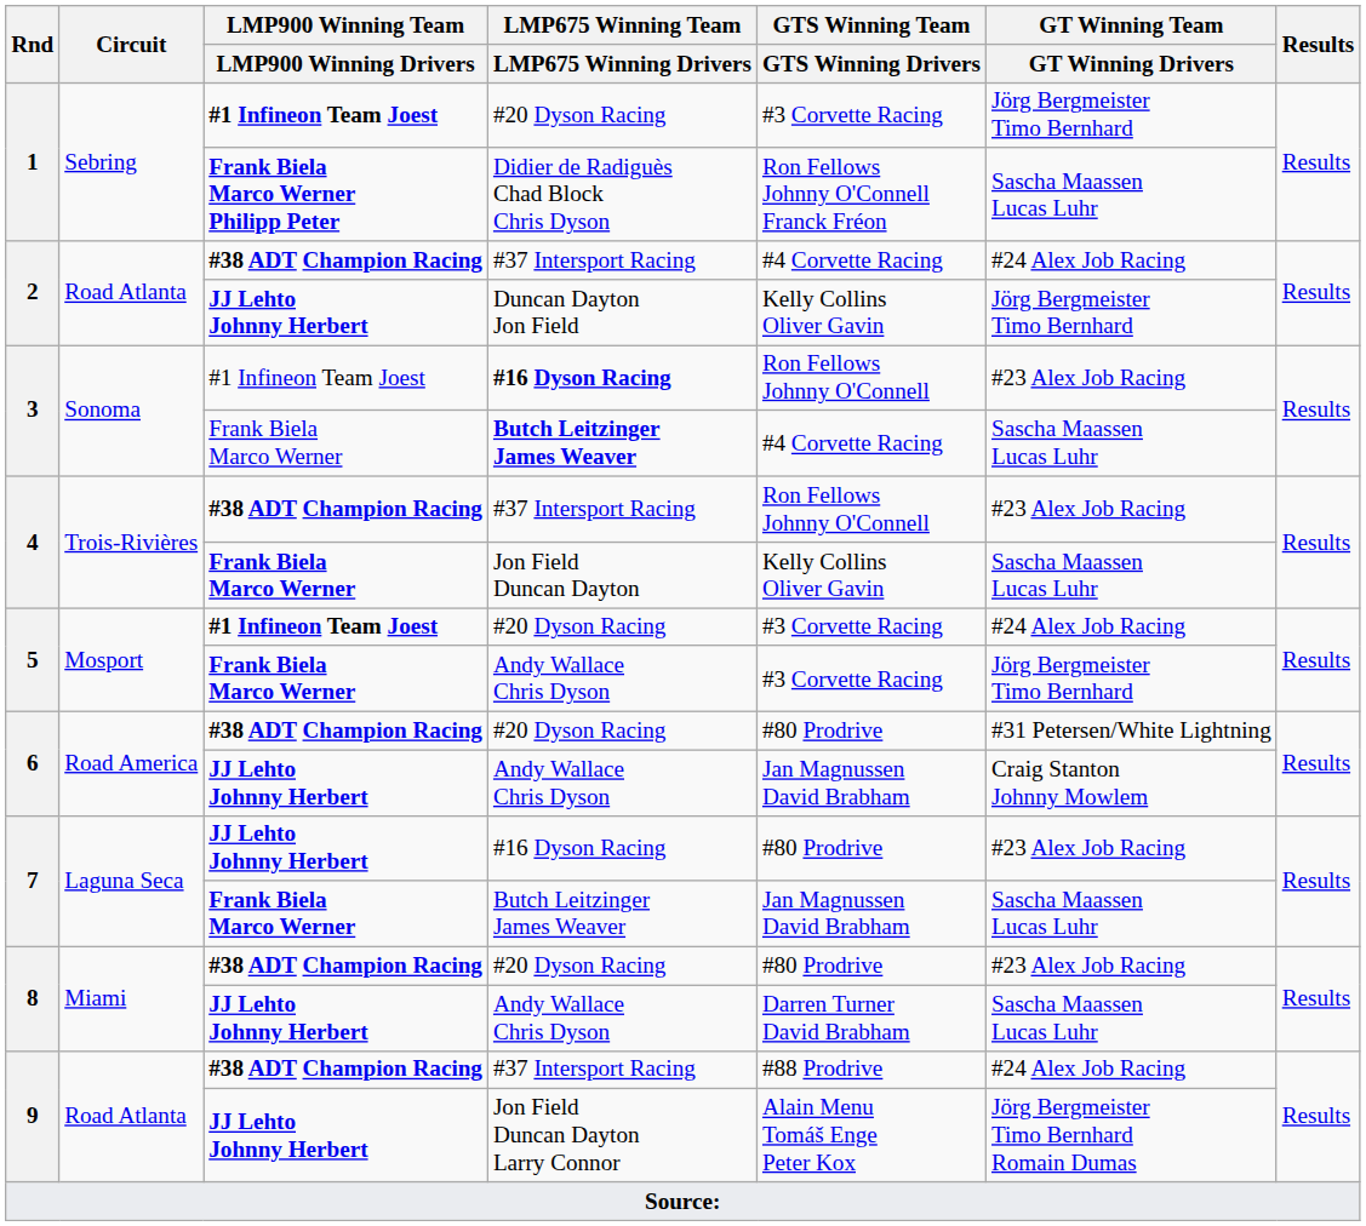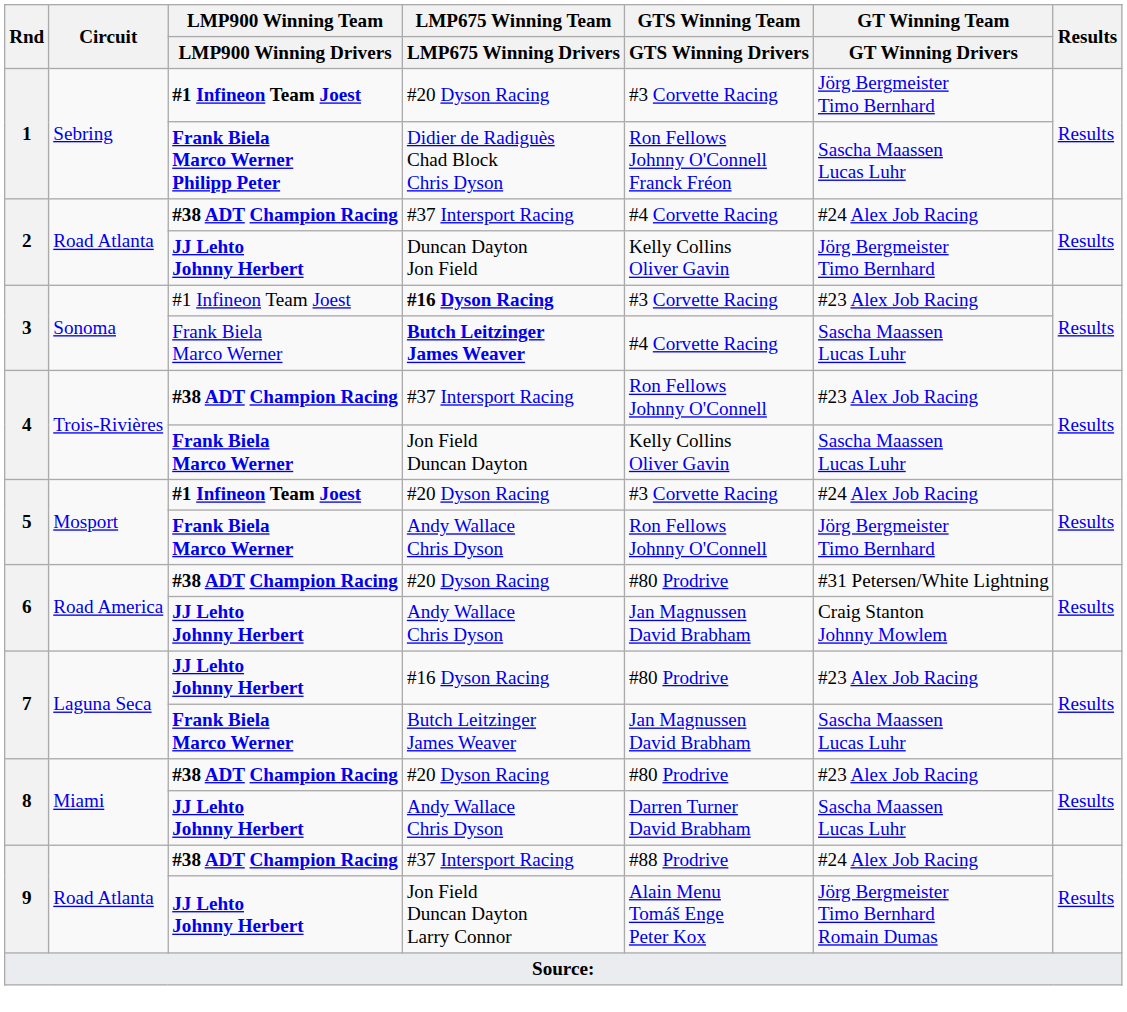3 / #16 Dyson Racing | GTS Winning Team / GTS Winning Drivers: Ron Fellows Johnny O'Connell -> #3 Corvette Racing
5 / Andy Wallace Chris Dyson | GTS Winning Team / GTS Winning Drivers: #3 Corvette Racing -> Ron Fellows Johnny O'Connell
